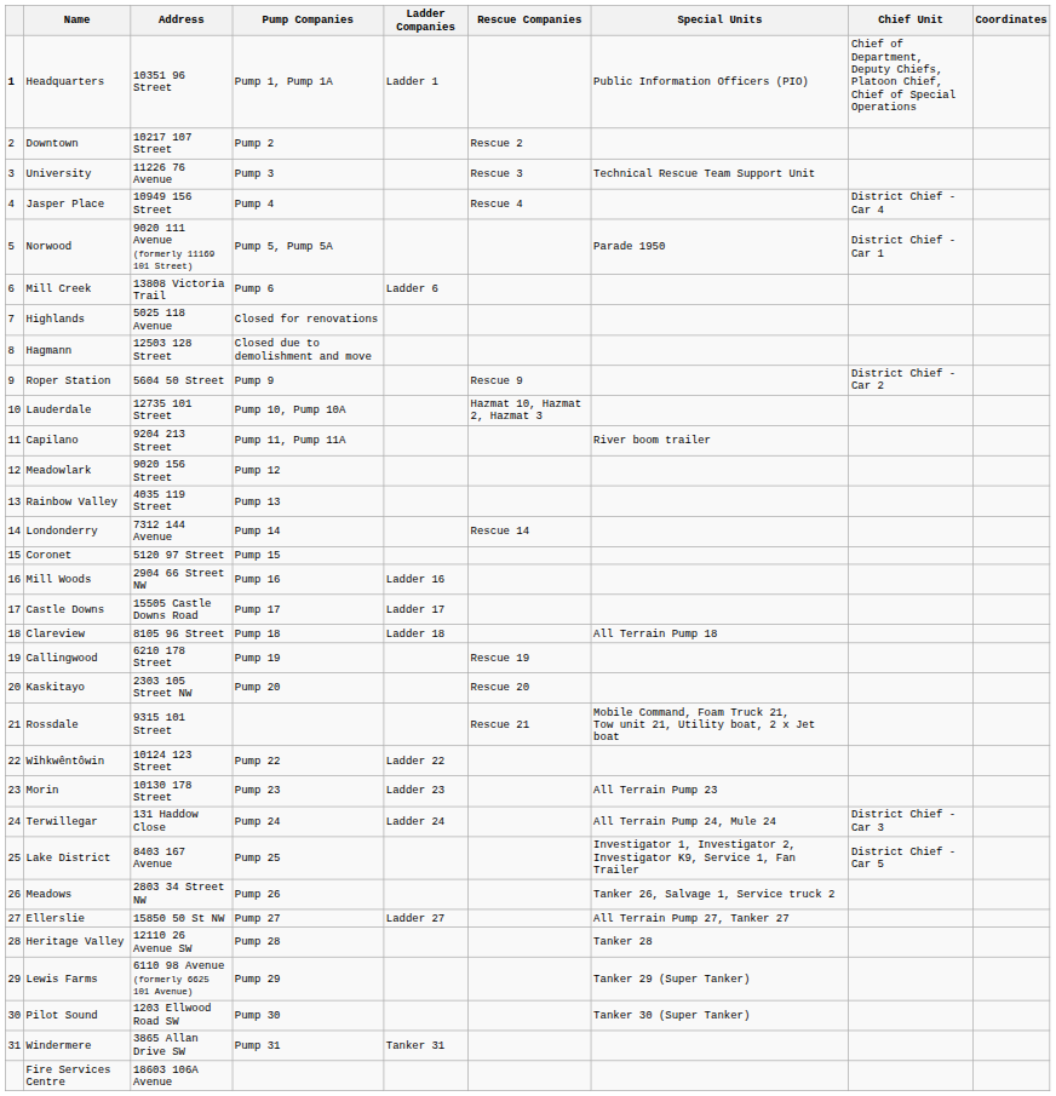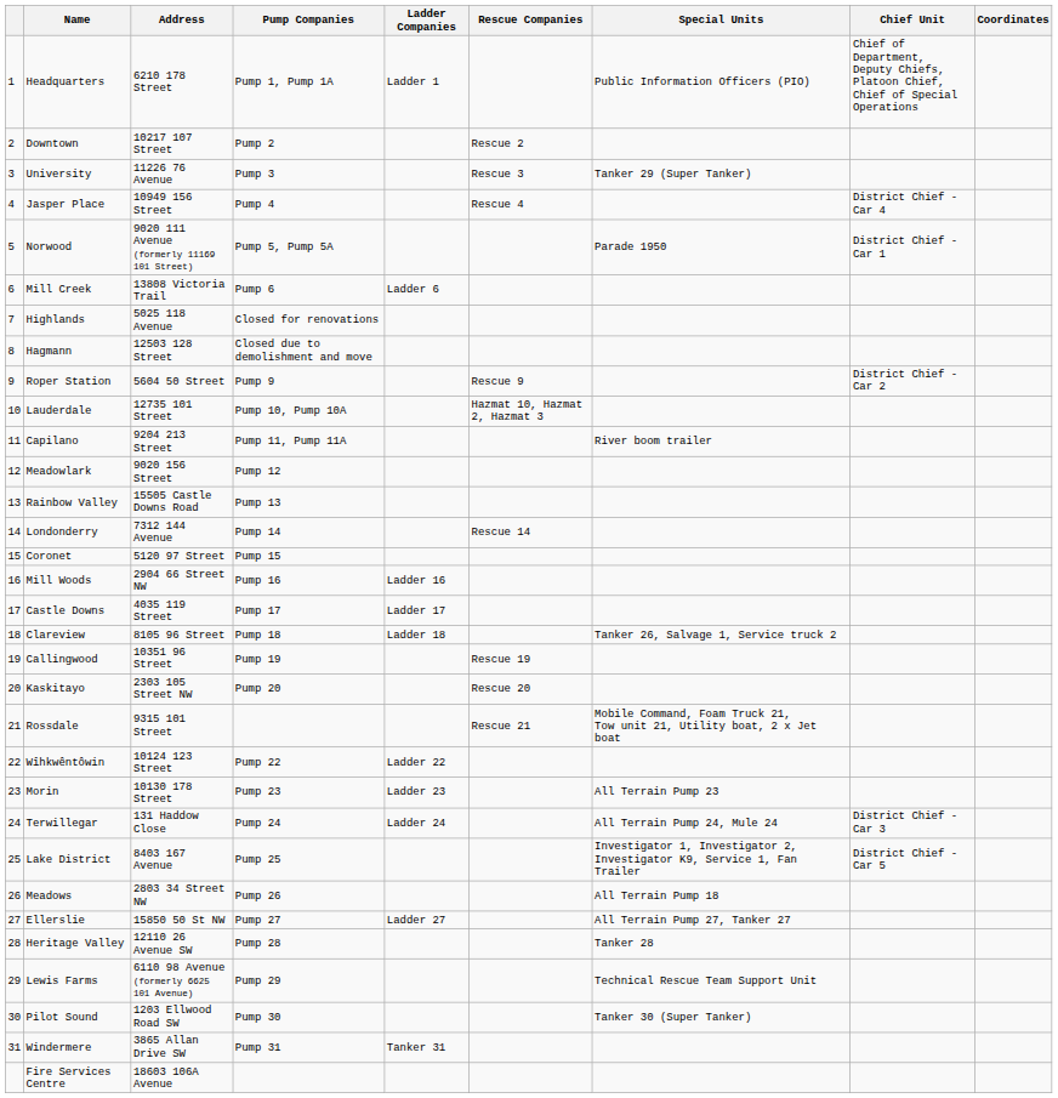Headquarters | column 1: bold -> normal
Headquarters | Address: 10351 96 Street -> 6210 178 Street
University | Special Units: Technical Rescue Team Support Unit -> Tanker 29 (Super Tanker)
Rainbow Valley | Address: 4035 119 Street -> 15505 Castle Downs Road
Castle Downs | Address: 15505 Castle Downs Road -> 4035 119 Street
Clareview | Special Units: All Terrain Pump 18 -> Tanker 26, Salvage 1, Service truck 2
Callingwood | Address: 6210 178 Street -> 10351 96 Street
Meadows | Special Units: Tanker 26, Salvage 1, Service truck 2 -> All Terrain Pump 18
Lewis Farms | Special Units: Tanker 29 (Super Tanker) -> Technical Rescue Team Support Unit
